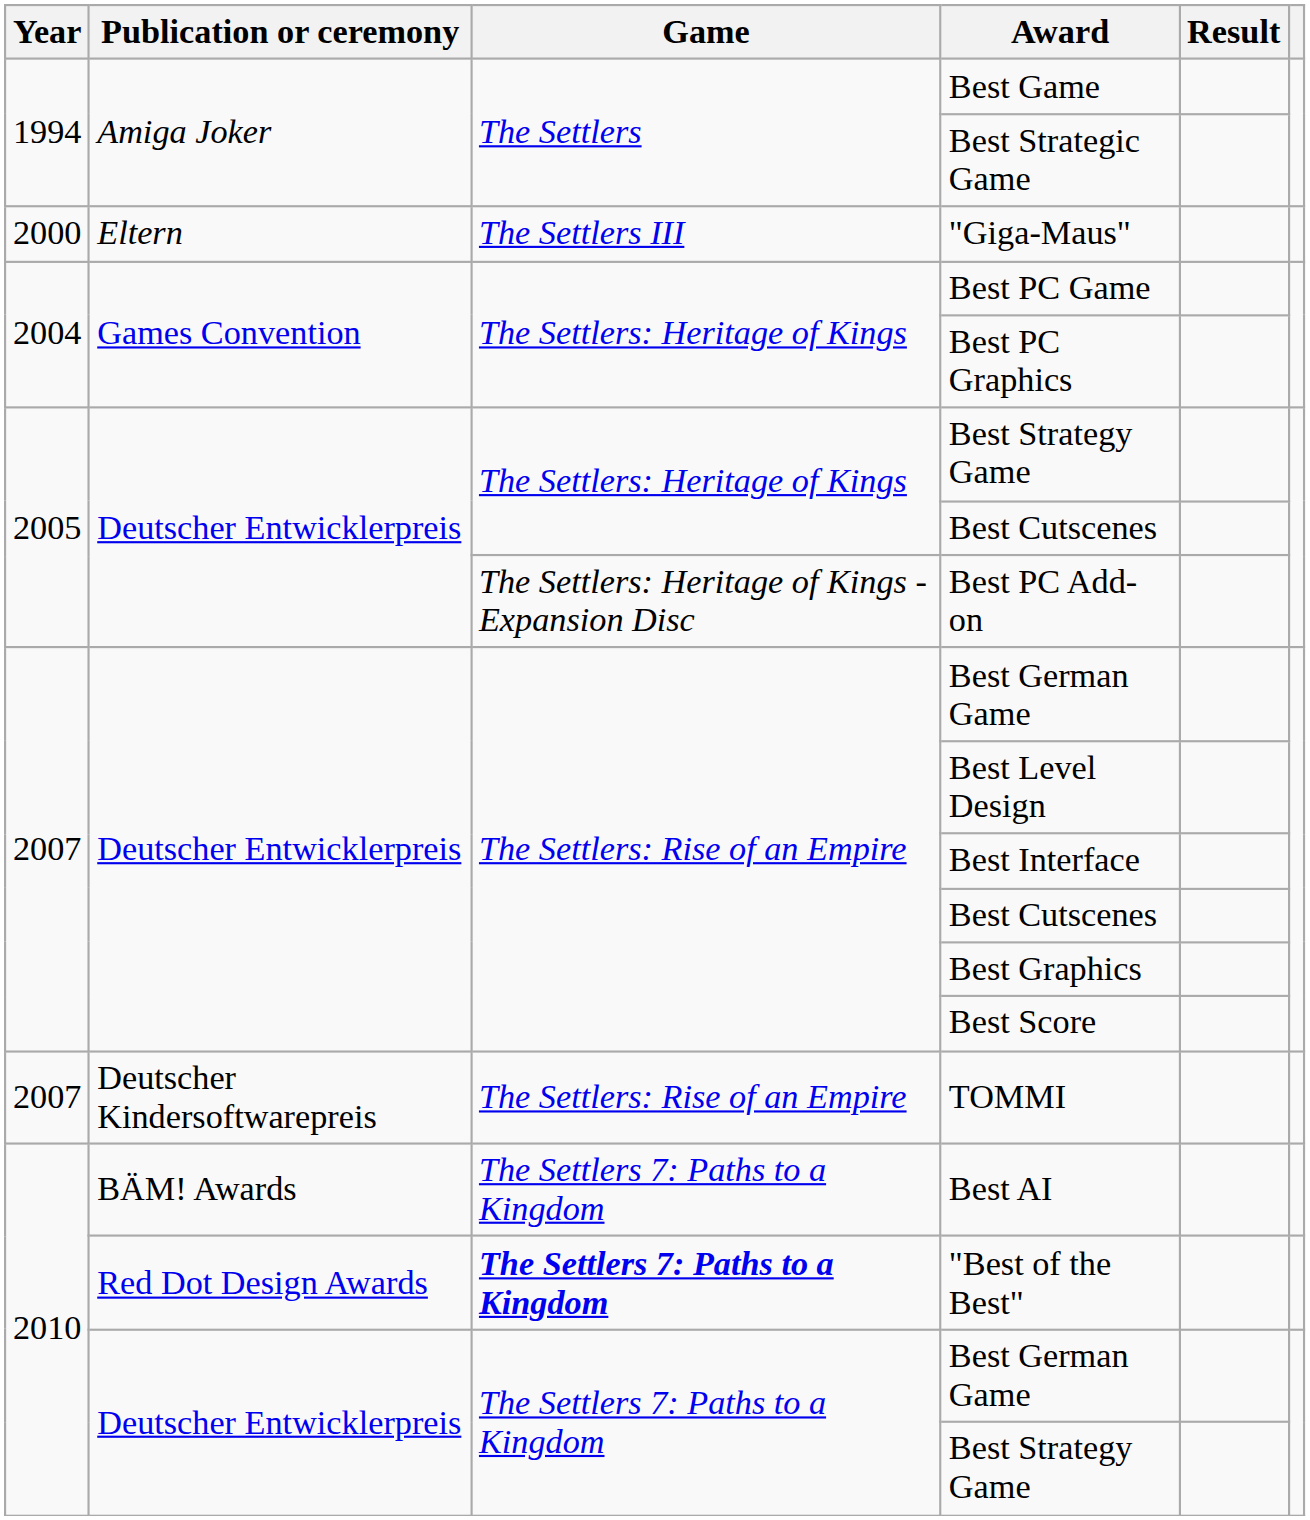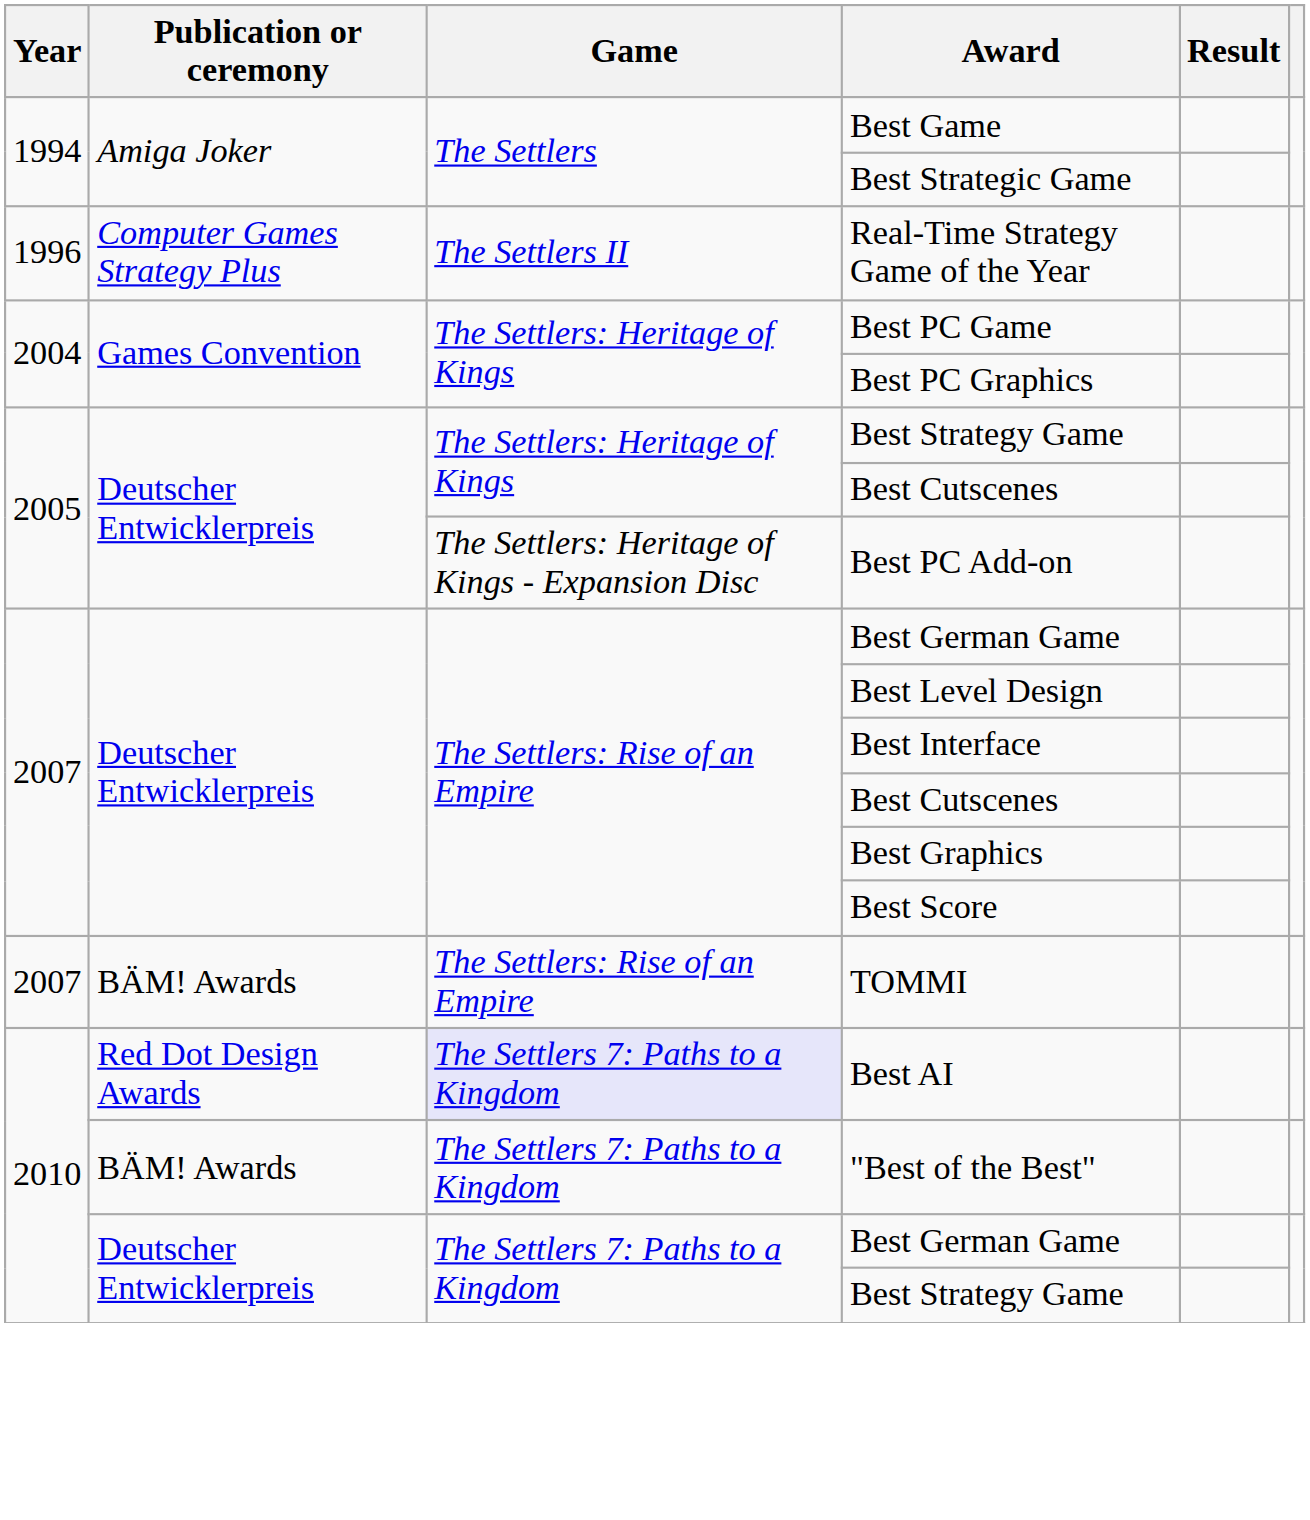+ row: 1996 | Computer Games Strategy Plus | The Settlers II | Real-Time Strategy Game of the Year
- row: 2000 | Eltern | The Settlers III | "Giga-Maus"
TOMMI | Publication or ceremony: Deutscher Kindersoftwarepreis -> BÄM! Awards
Best AI | Publication or ceremony: BÄM! Awards -> Red Dot Design Awards
Best AI | Game: no background -> lavender background
"Best of the Best" | Publication or ceremony: Red Dot Design Awards -> BÄM! Awards
"Best of the Best" | Game: bold -> normal
